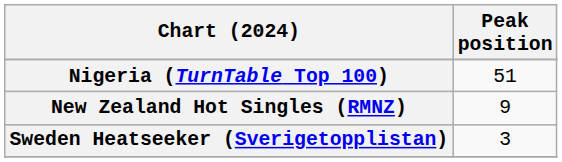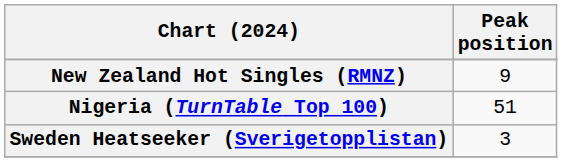rows swapped: New Zealand Hot Singles (RMNZ) <-> Nigeria (TurnTable Top 100)
